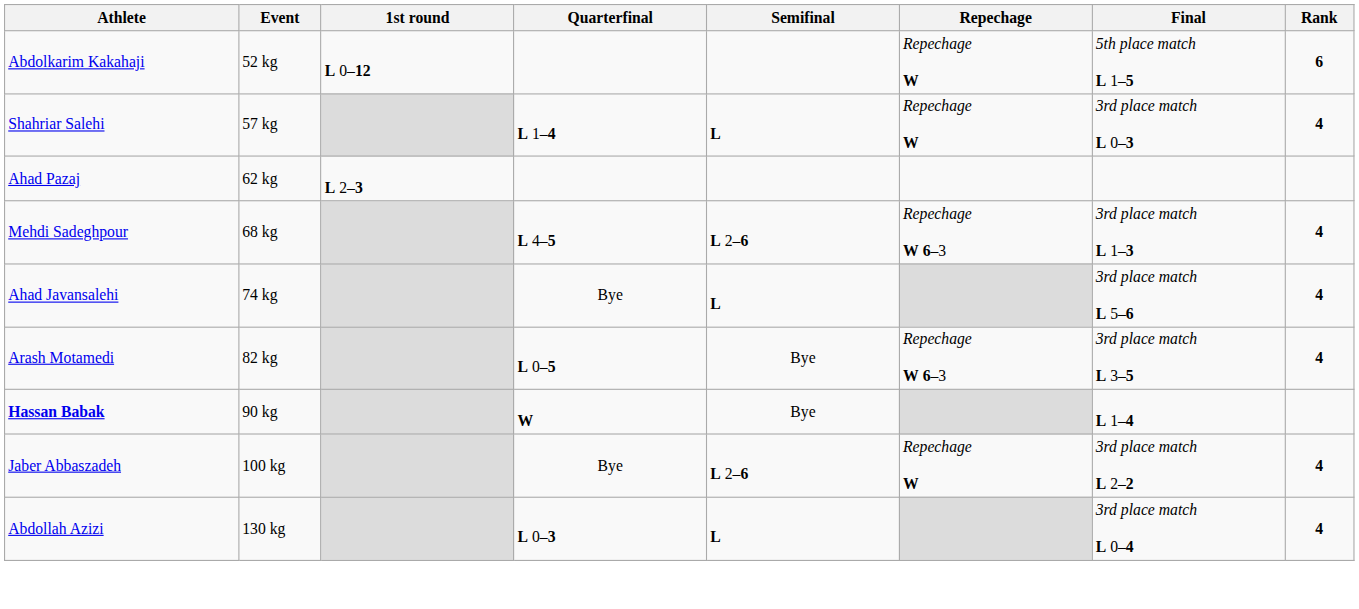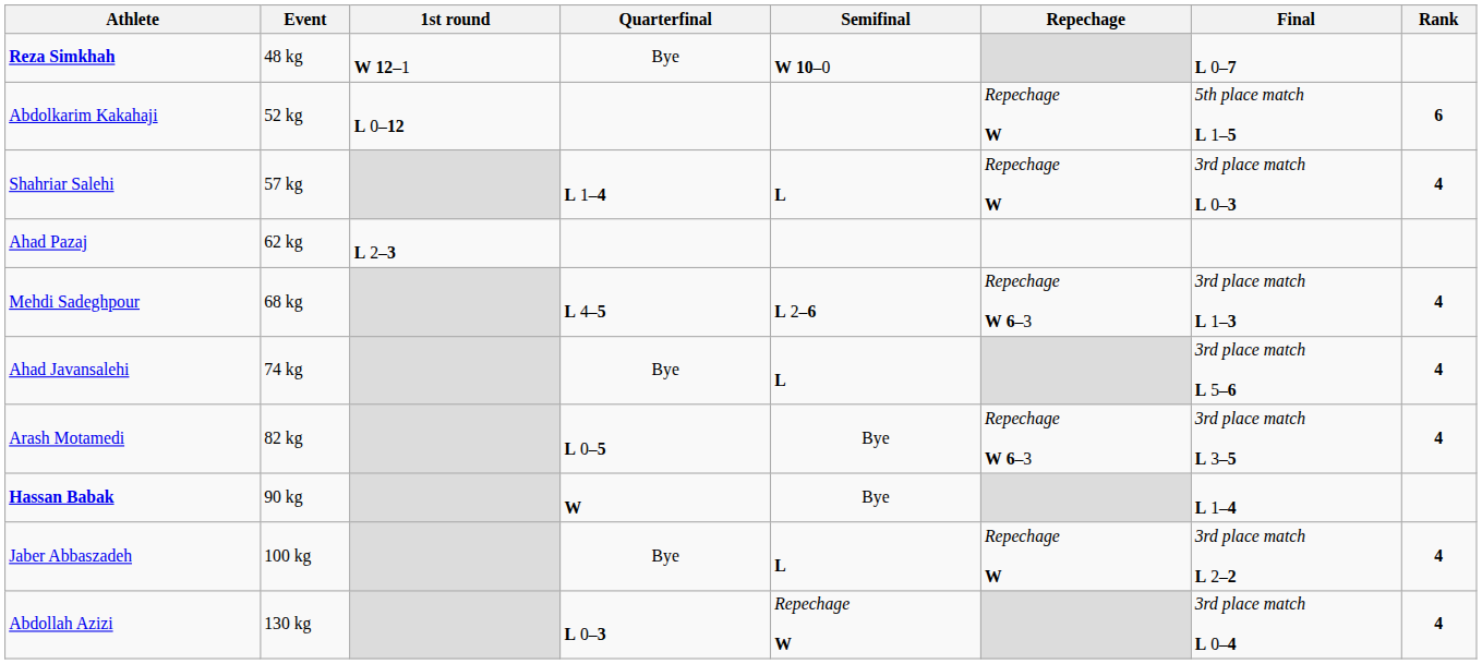+ row: Reza Simkhah | 48 kg | W 12–1 | Bye | W 10–0 | L 0–7
Jaber Abbaszadeh | Semifinal: L 2–6 -> L
Abdollah Azizi | Semifinal: L -> Repechage W
